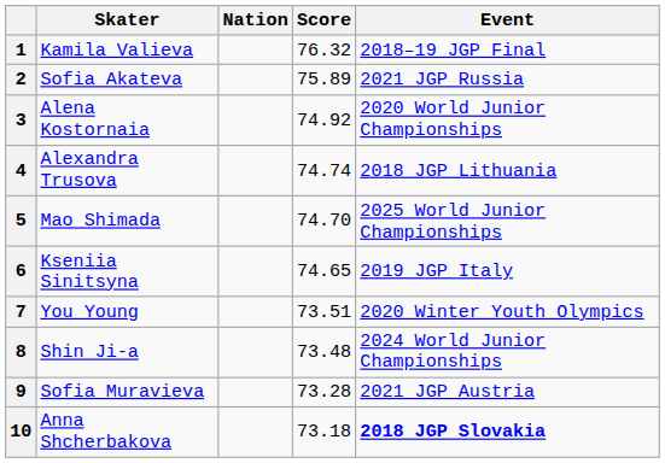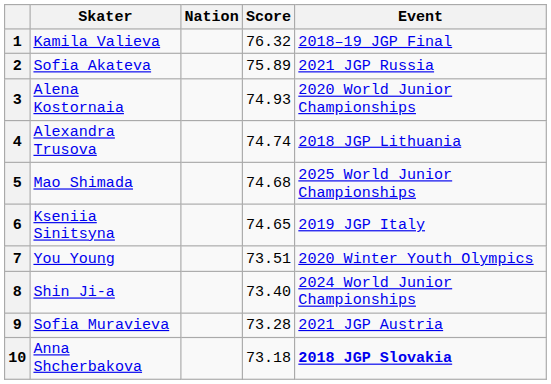3 | Score: 74.92 -> 74.93
5 | Score: 74.70 -> 74.68
8 | Score: 73.48 -> 73.40
